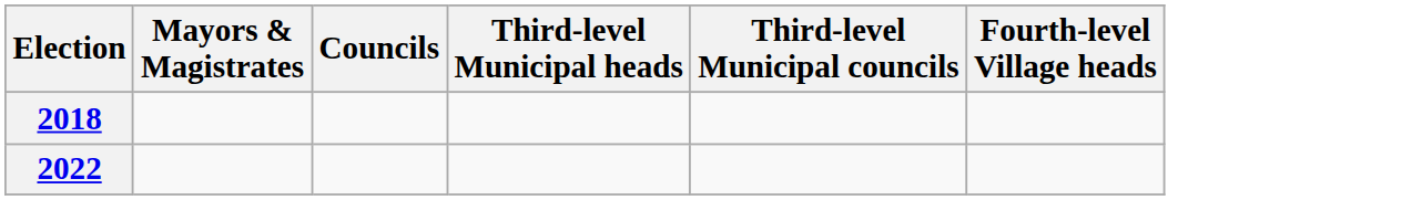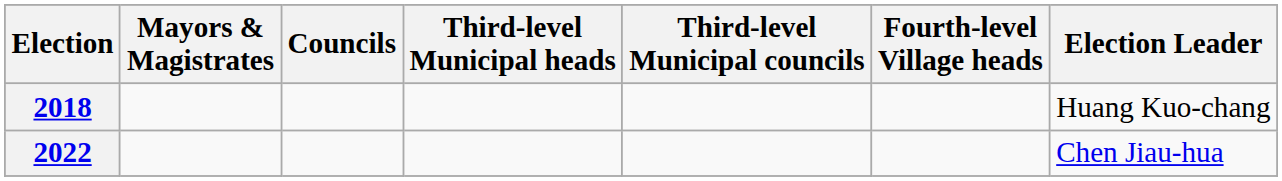+ column: Election Leader | Huang Kuo-chang | Chen Jiau-hua
